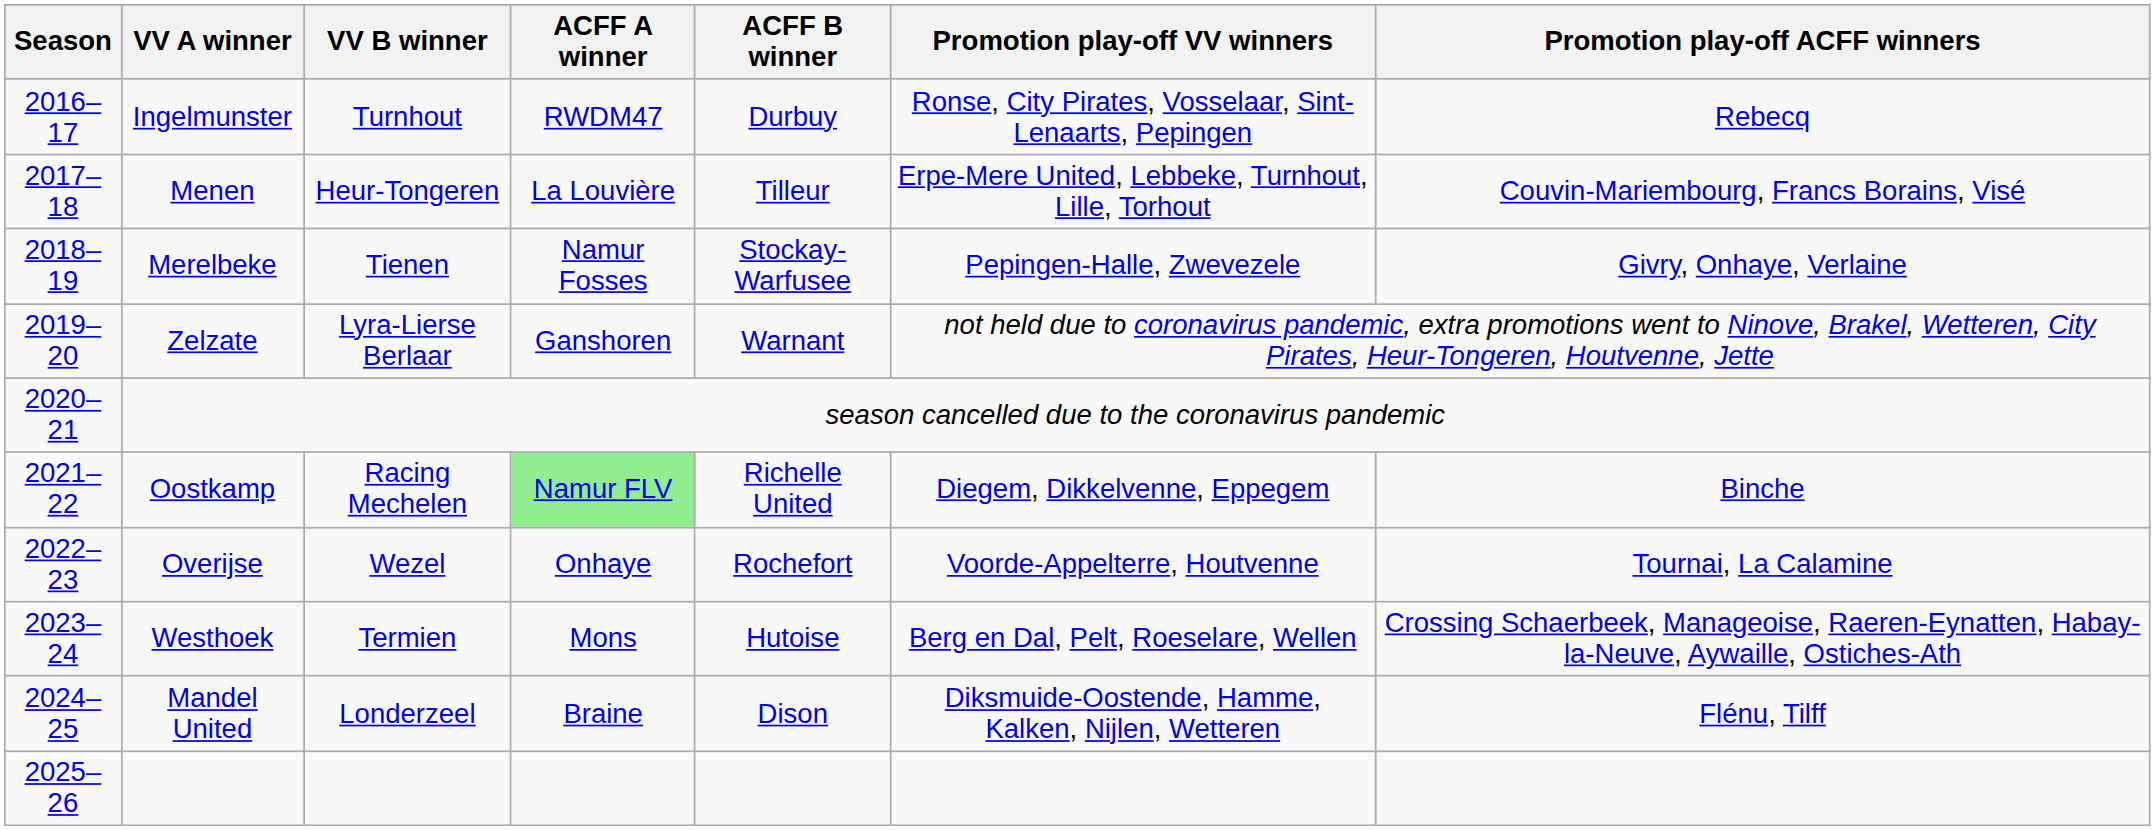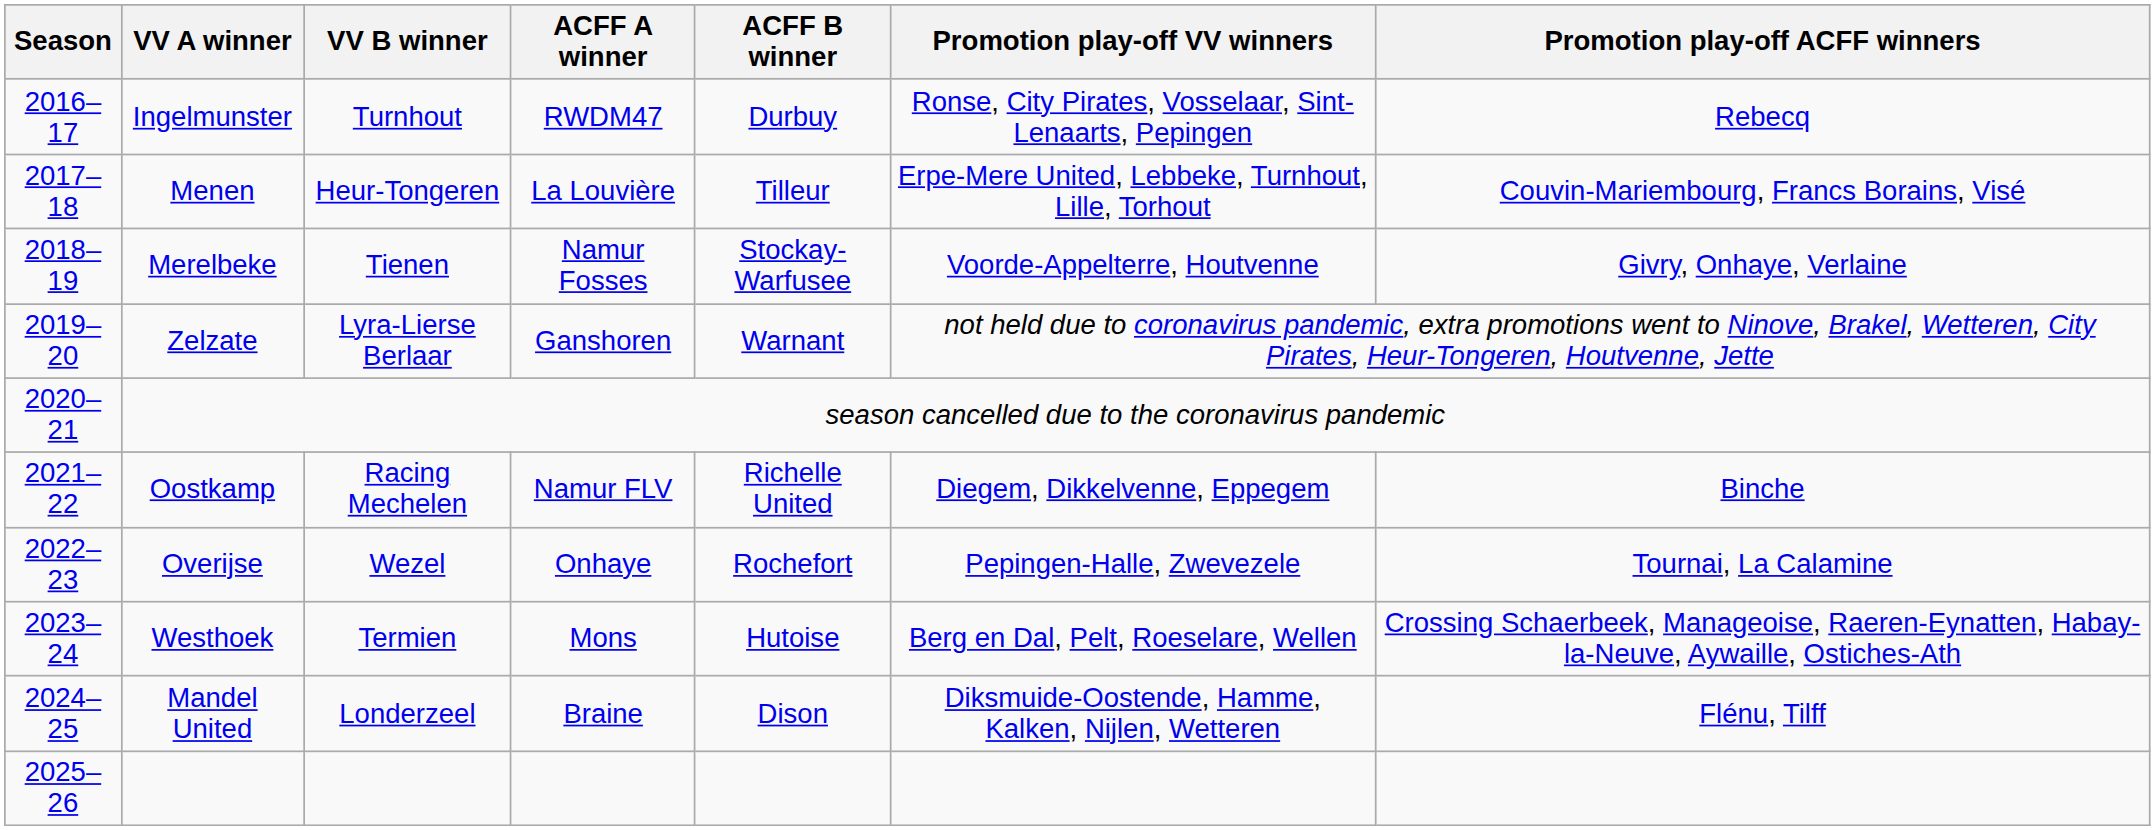Merelbeke | Promotion play-off VV winners: Pepingen-Halle, Zwevezele -> Voorde-Appelterre, Houtvenne
Oostkamp | ACFF A winner: lightgreen background -> no background
Overijse | Promotion play-off VV winners: Voorde-Appelterre, Houtvenne -> Pepingen-Halle, Zwevezele
